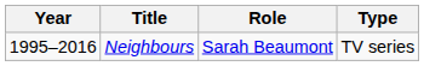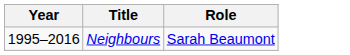- column: Type | TV series
